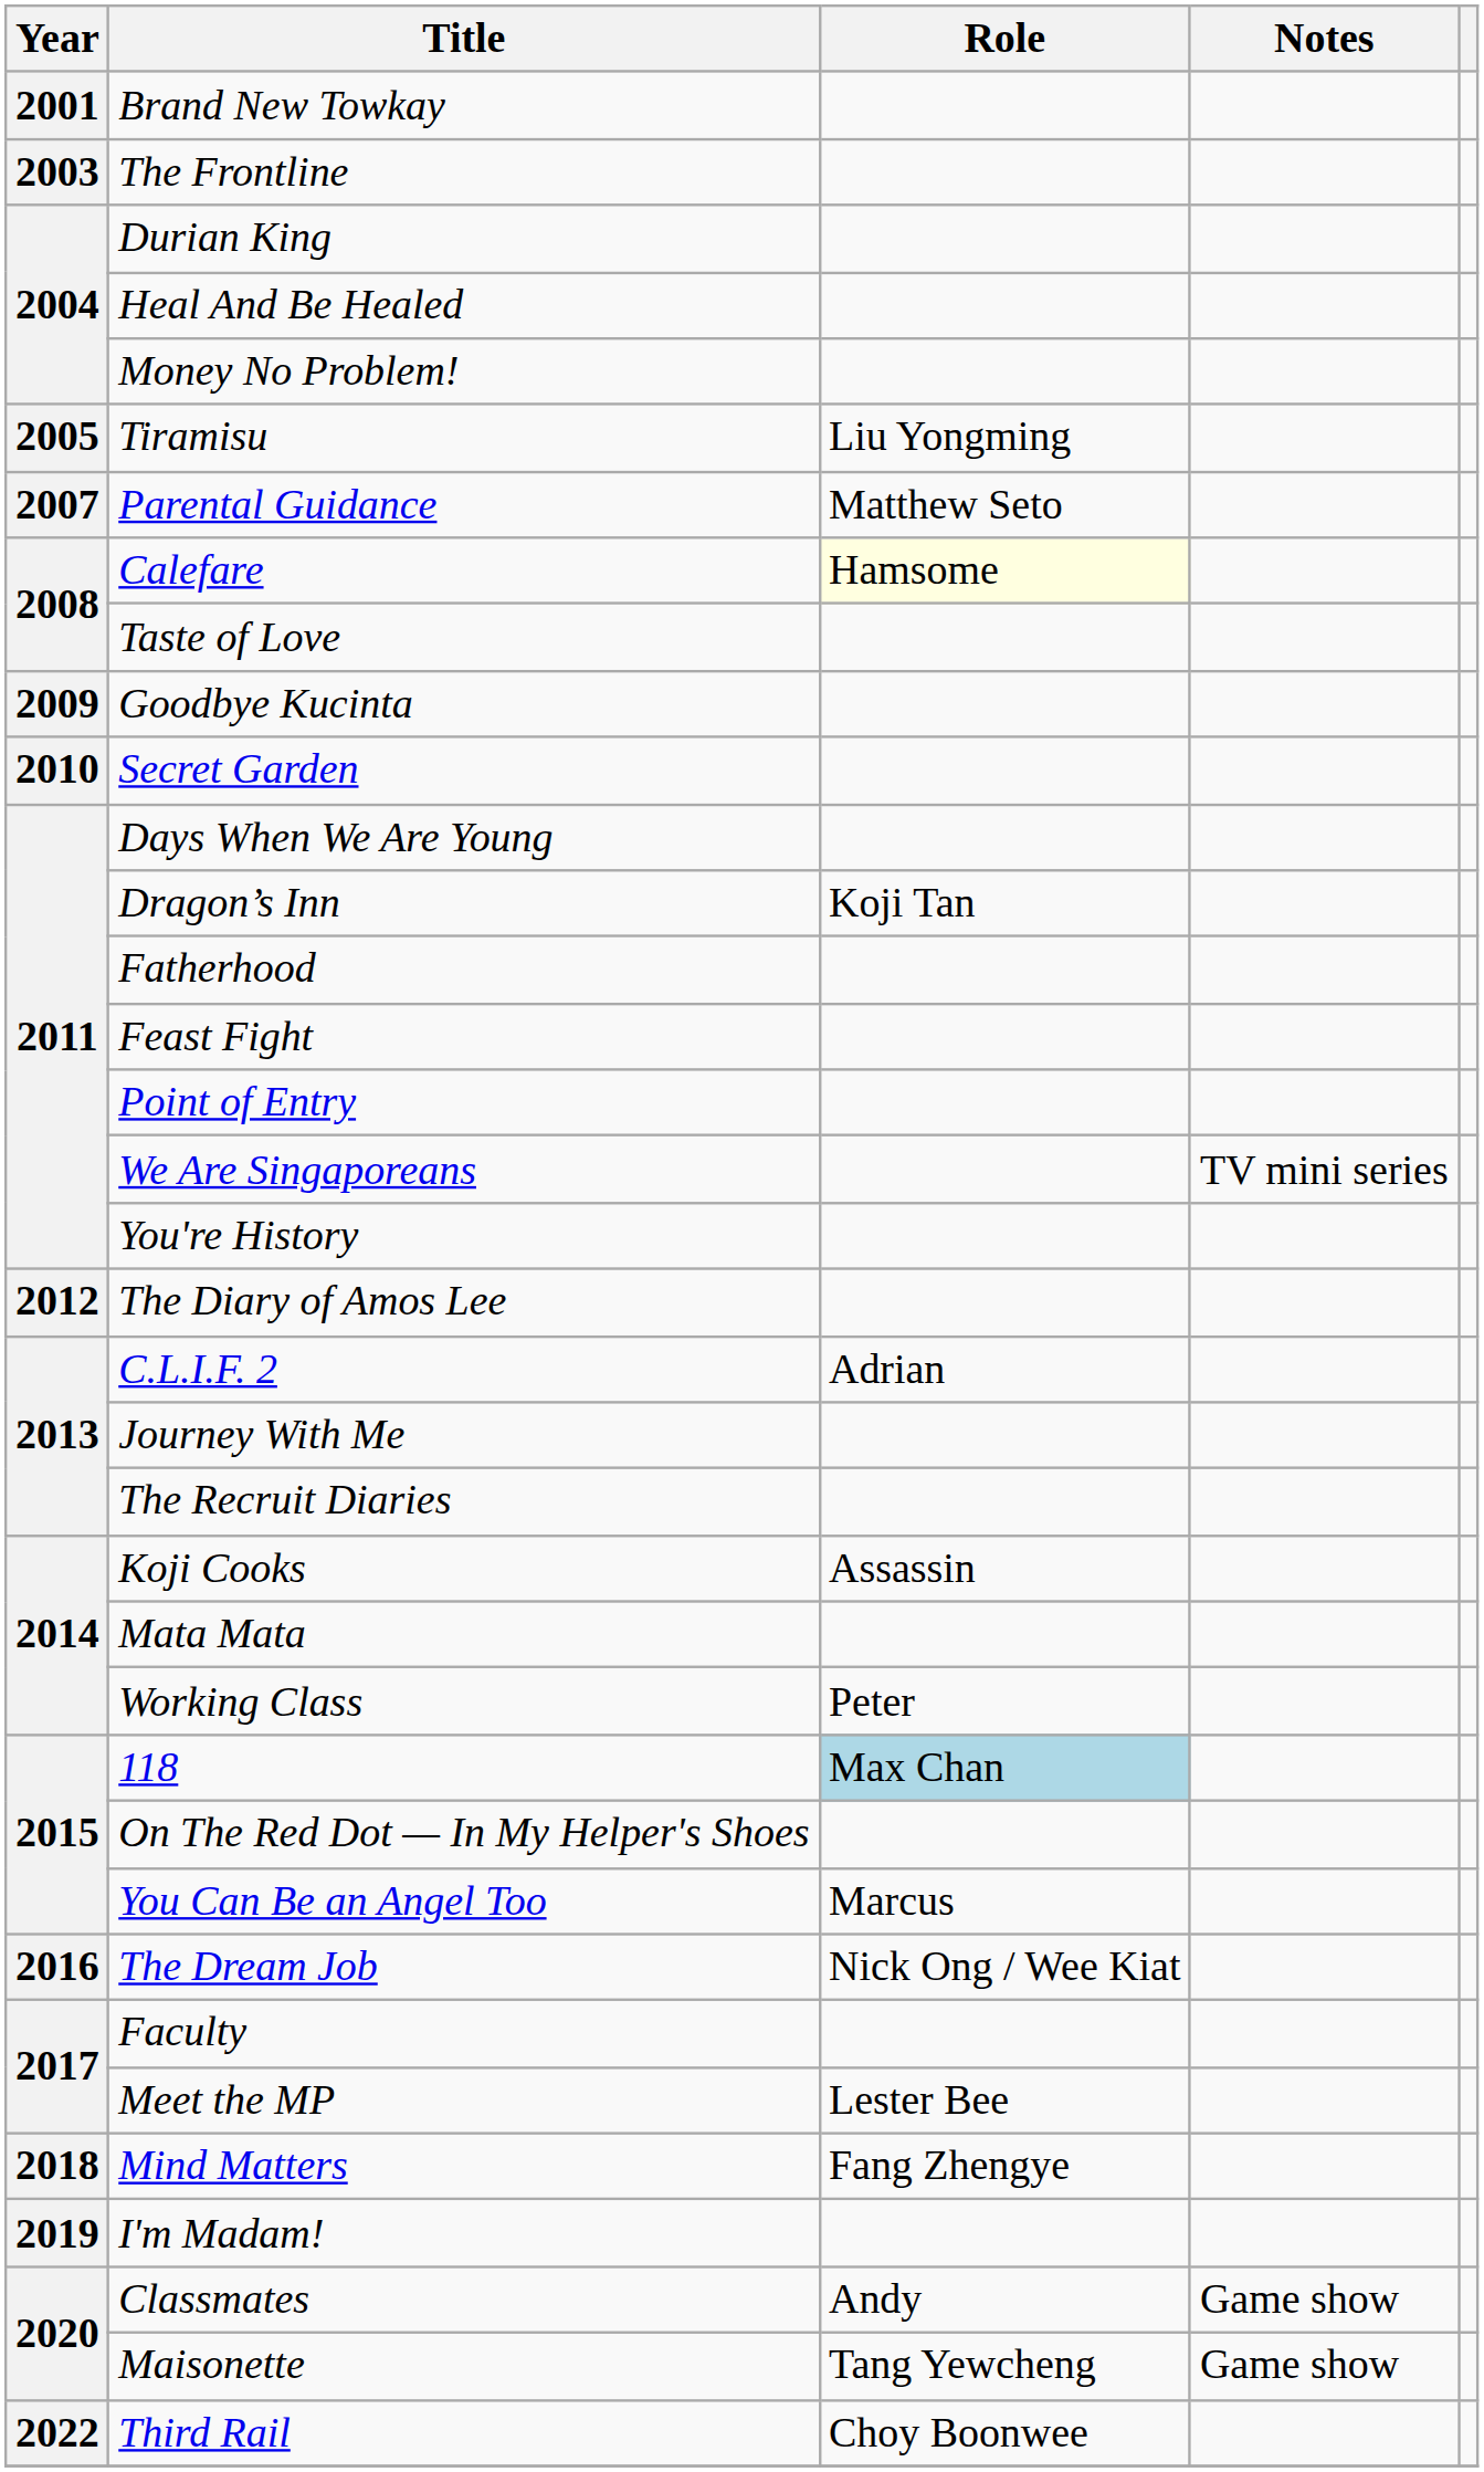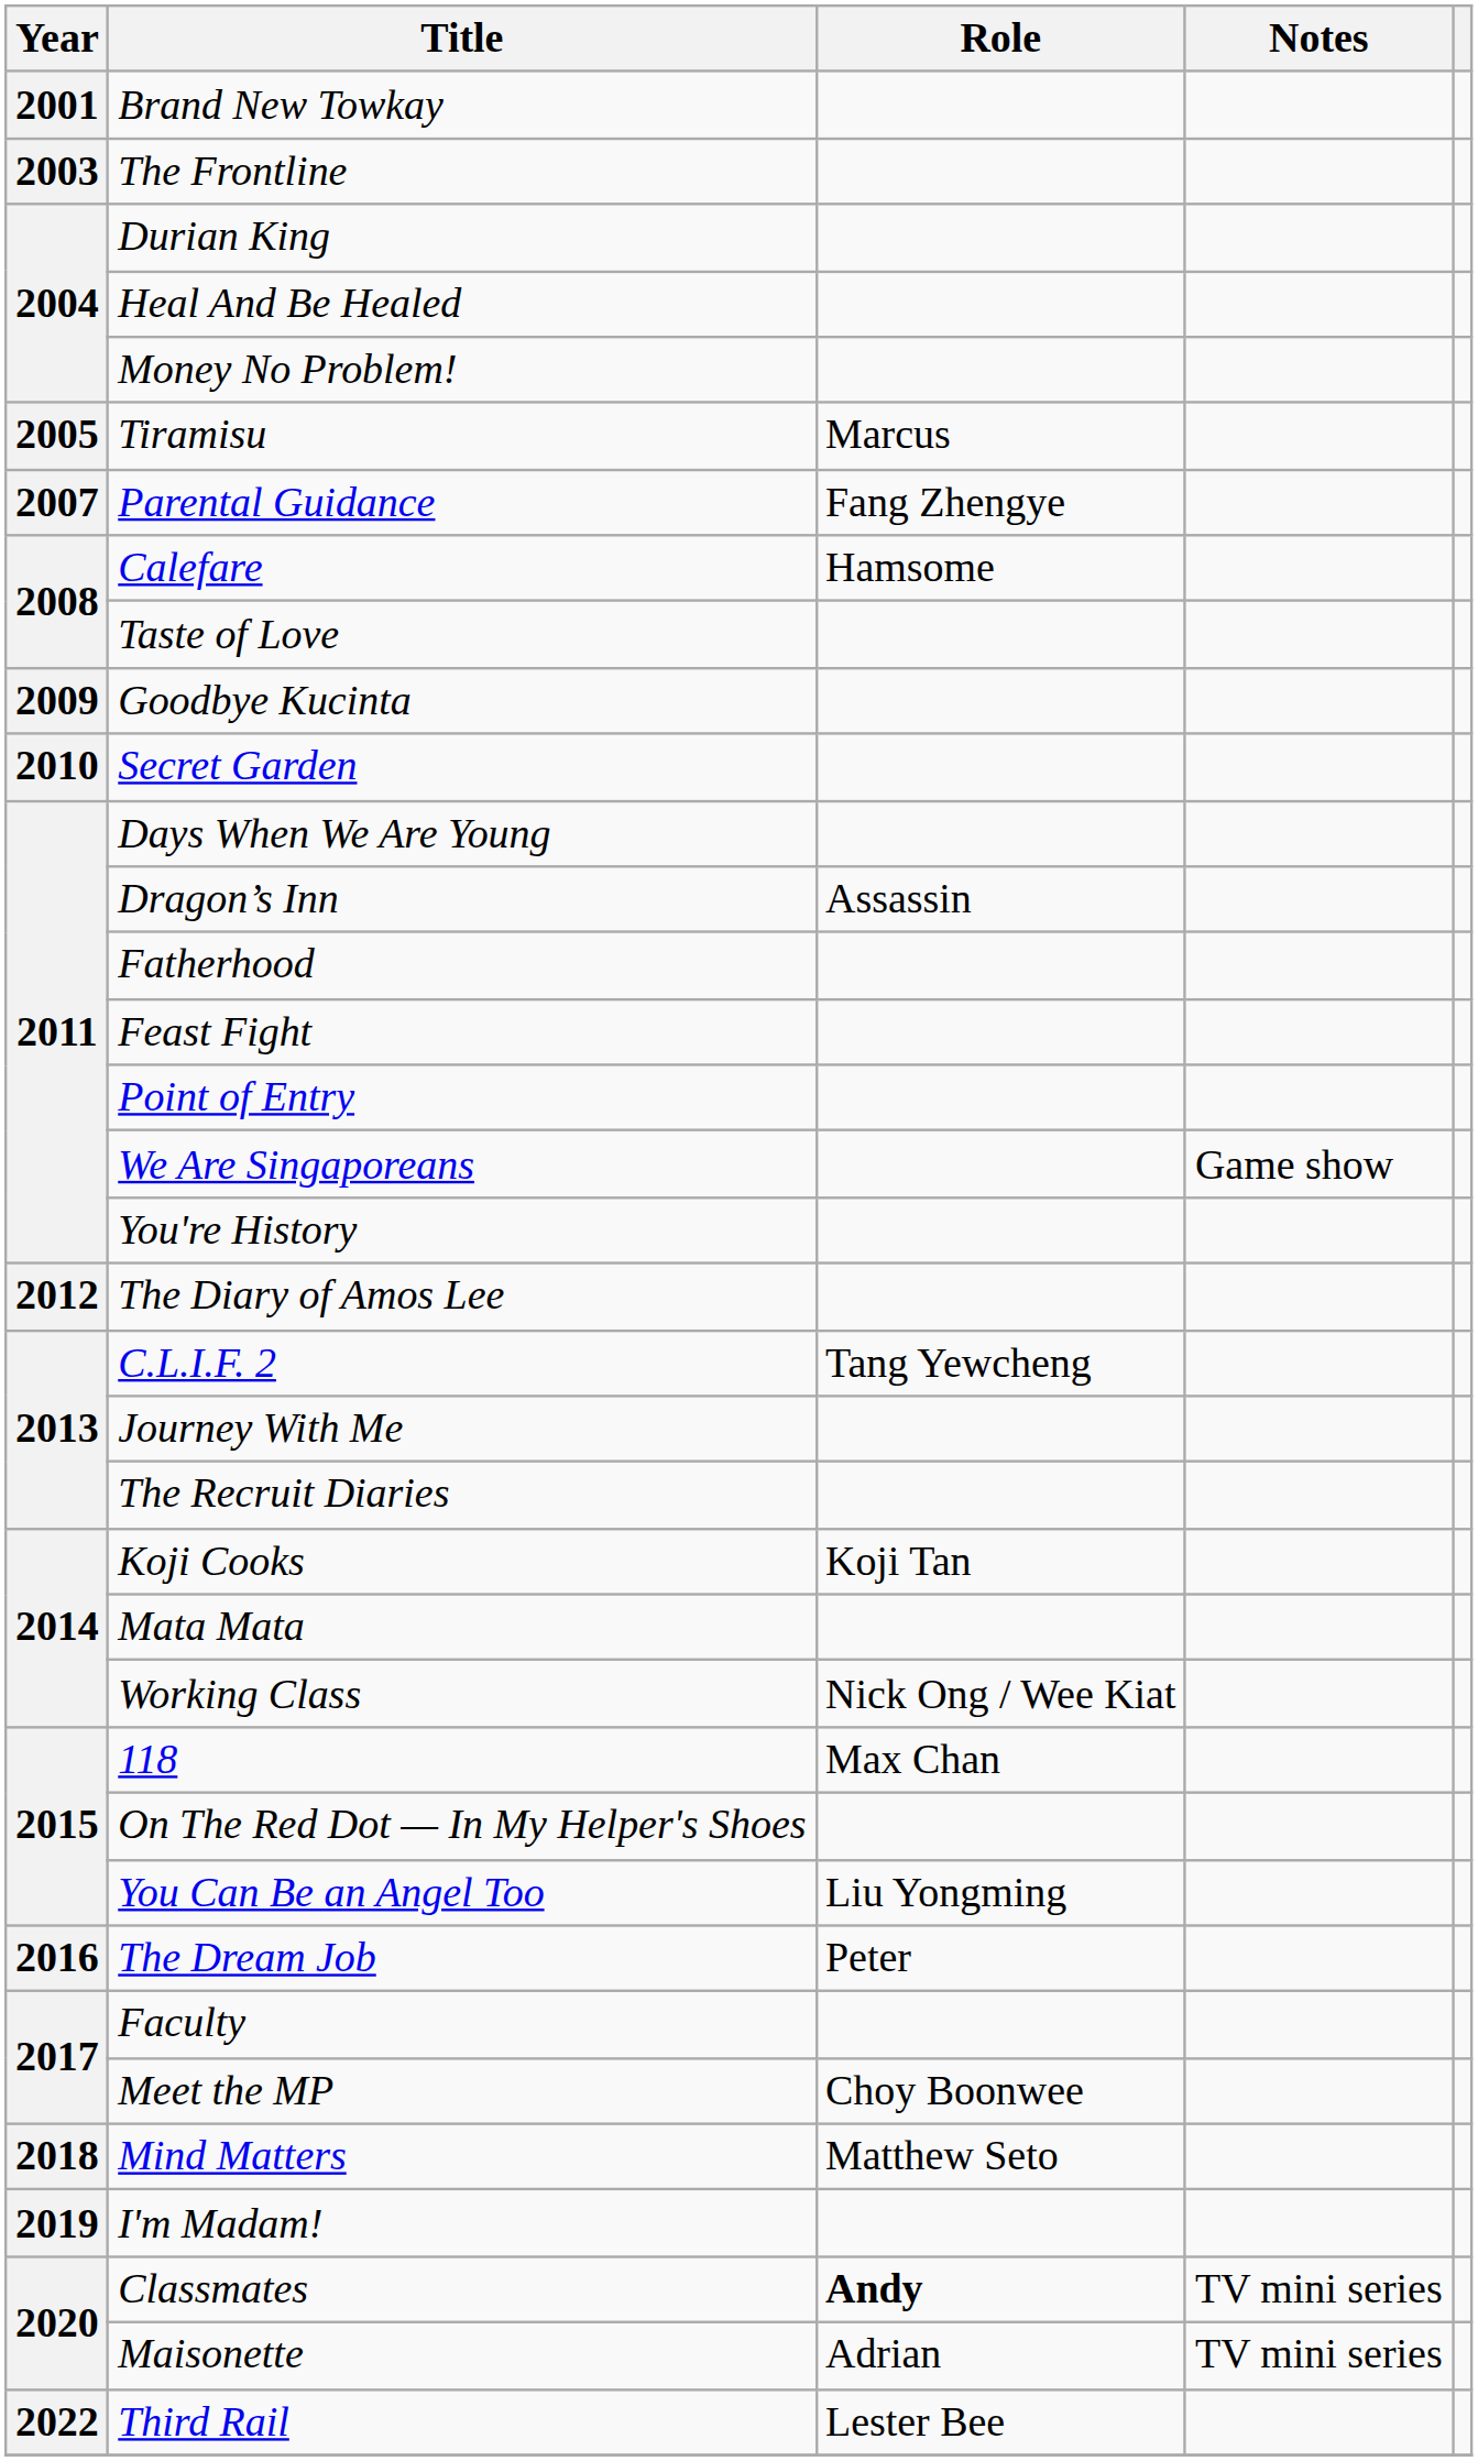Tiramisu | Role: Liu Yongming -> Marcus
Parental Guidance | Role: Matthew Seto -> Fang Zhengye
Calefare | Role: lightyellow background -> no background
Dragon’s Inn | Role: Koji Tan -> Assassin
We Are Singaporeans | Notes: TV mini series -> Game show
C.L.I.F. 2 | Role: Adrian -> Tang Yewcheng
Koji Cooks | Role: Assassin -> Koji Tan
Working Class | Role: Peter -> Nick Ong / Wee Kiat
118 | Role: lightblue background -> no background
You Can Be an Angel Too | Role: Marcus -> Liu Yongming
The Dream Job | Role: Nick Ong / Wee Kiat -> Peter
Meet the MP | Role: Lester Bee -> Choy Boonwee
Mind Matters | Role: Fang Zhengye -> Matthew Seto
Classmates | Role: normal -> bold
Classmates | Notes: Game show -> TV mini series
Maisonette | Role: Tang Yewcheng -> Adrian
Maisonette | Notes: Game show -> TV mini series
Third Rail | Role: Choy Boonwee -> Lester Bee
